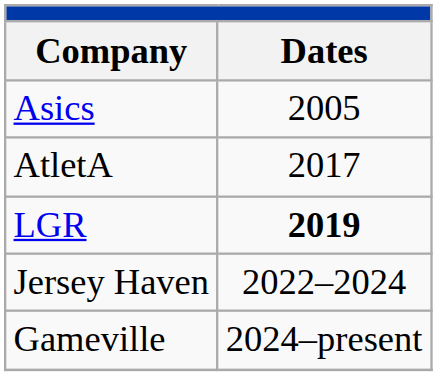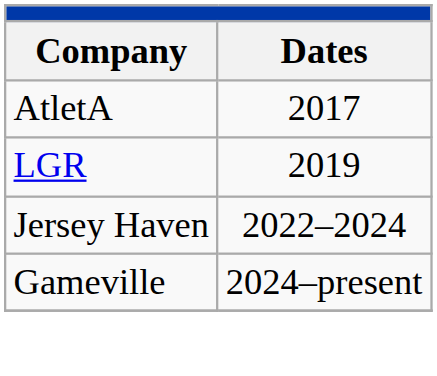- row: Asics | 2005
LGR | Dates: bold -> normal
